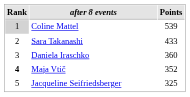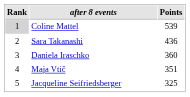Sara Takanashi | Points: 433 -> 436
Maja Vtič | Rank: bold -> normal
Maja Vtič | Points: 352 -> 351
